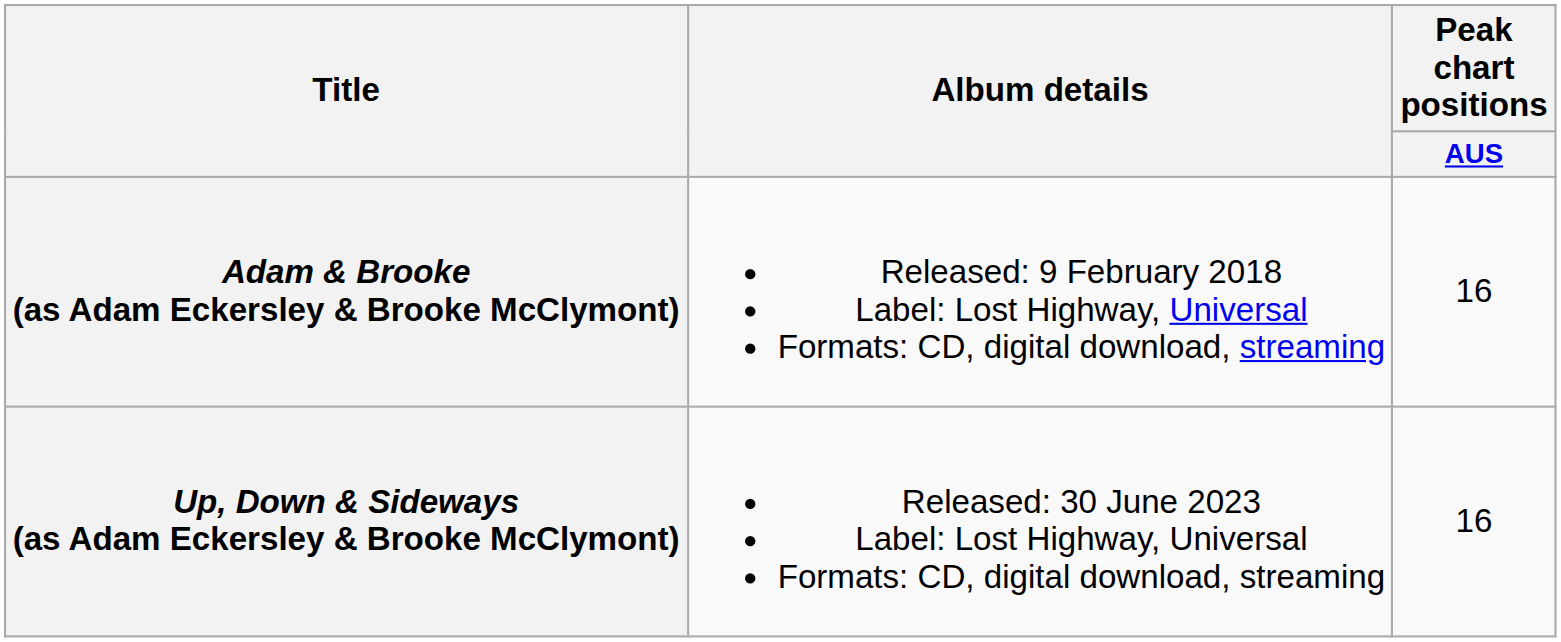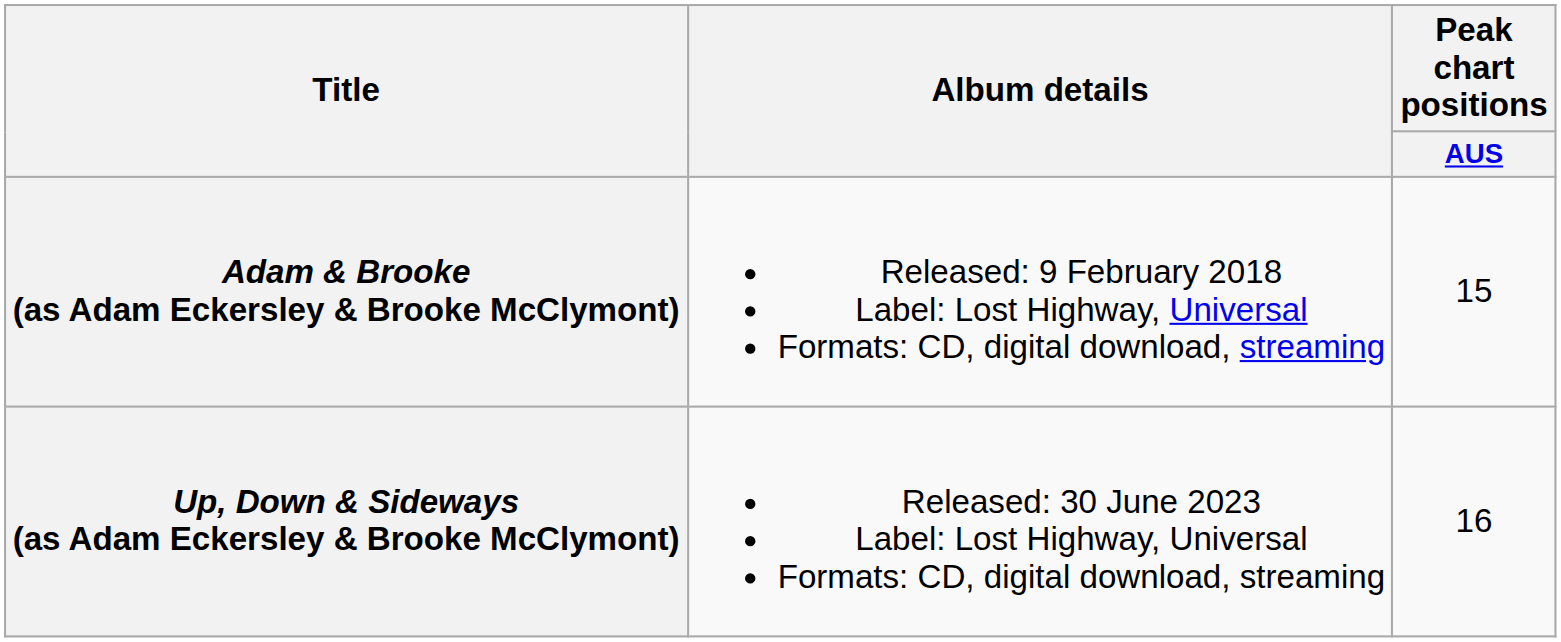Adam & Brooke (as Adam Eckersley & Brooke McClymont) | Peak chart positions / AUS: 16 -> 15
